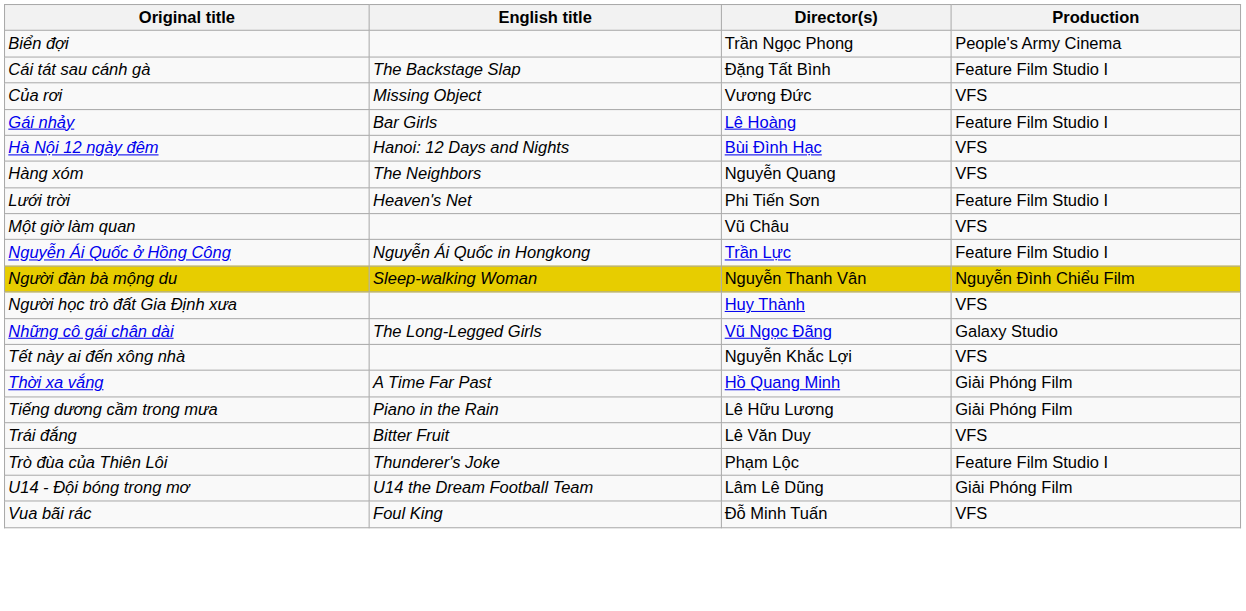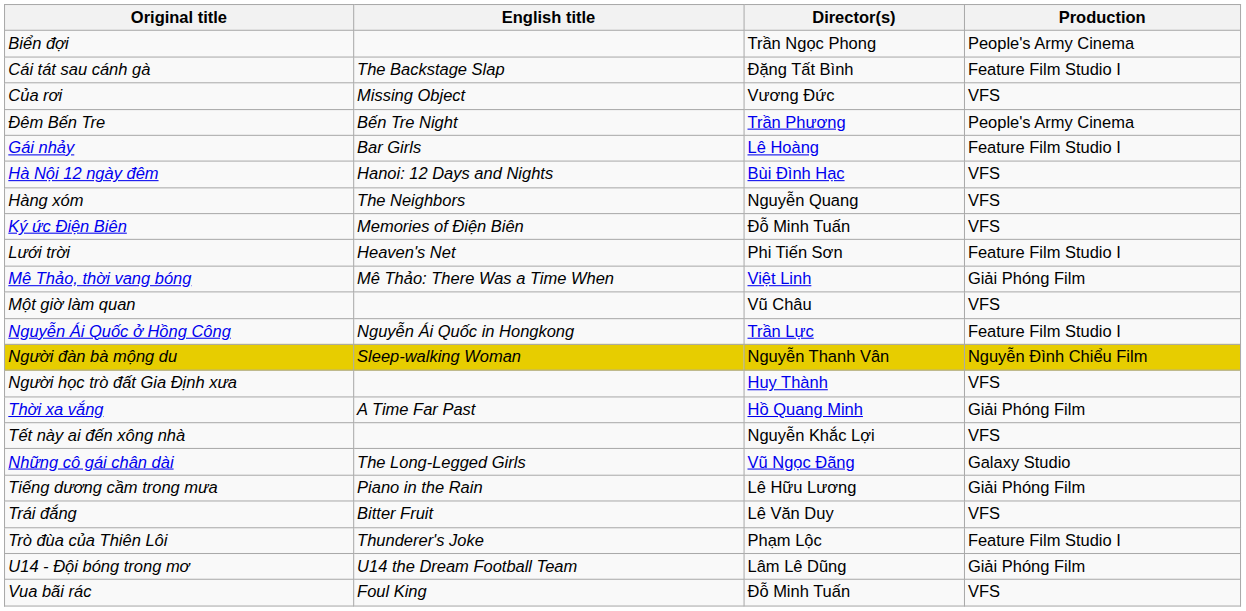+ row: Đêm Bến Tre | Bến Tre Night | Trần Phương | People's Army Cinema
+ row: Ký ức Điện Biên | Memories of Điện Biên | Đỗ Minh Tuấn | VFS
+ row: Mê Thảo, thời vang bóng | Mê Thảo: There Was a Time When | Việt Linh | Giải Phóng Film
rows swapped: Những cô gái chân dài <-> Thời xa vắng
